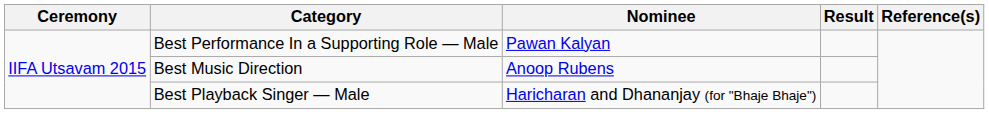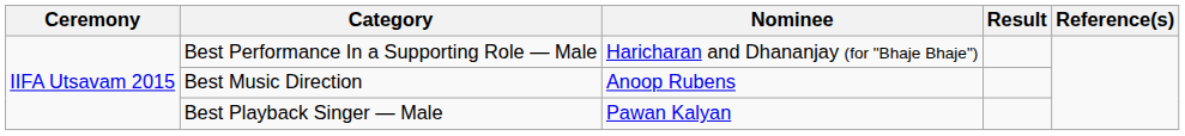Best Performance In a Supporting Role — Male | Nominee: Pawan Kalyan -> Haricharan and Dhananjay (for "Bhaje Bhaje")
Best Playback Singer — Male | Nominee: Haricharan and Dhananjay (for "Bhaje Bhaje") -> Pawan Kalyan
